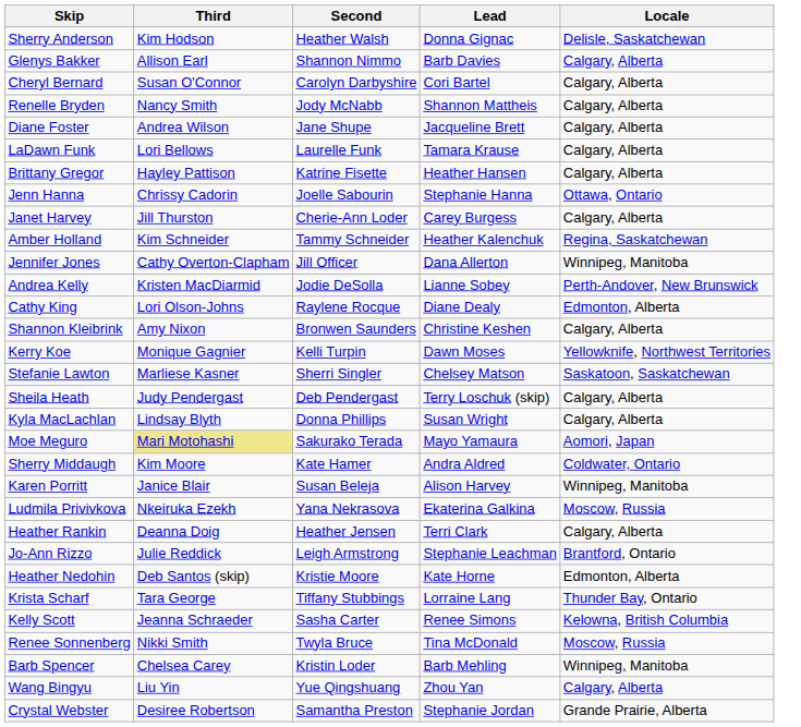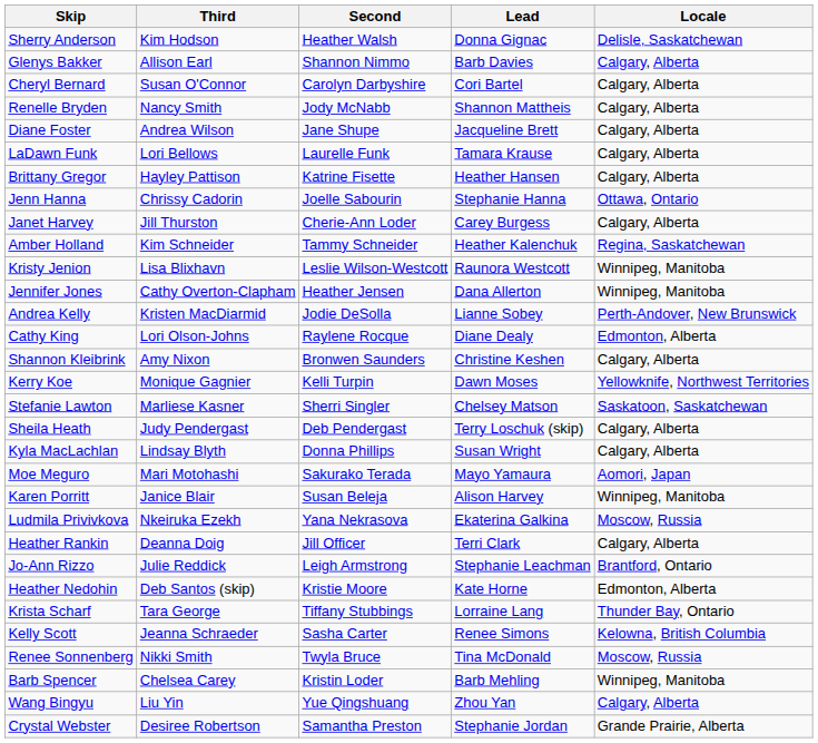+ row: Kristy Jenion | Lisa Blixhavn | Leslie Wilson-Westcott | Raunora Westcott | Winnipeg, Manitoba
Jennifer Jones | Second: Jill Officer -> Heather Jensen
Moe Meguro | Third: khaki background -> no background
- row: Sherry Middaugh | Kim Moore | Kate Hamer | Andra Aldred | Coldwater, Ontario
Heather Rankin | Second: Heather Jensen -> Jill Officer
